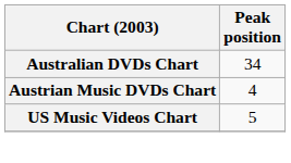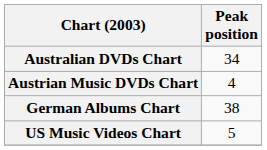+ row: German Albums Chart | 38
